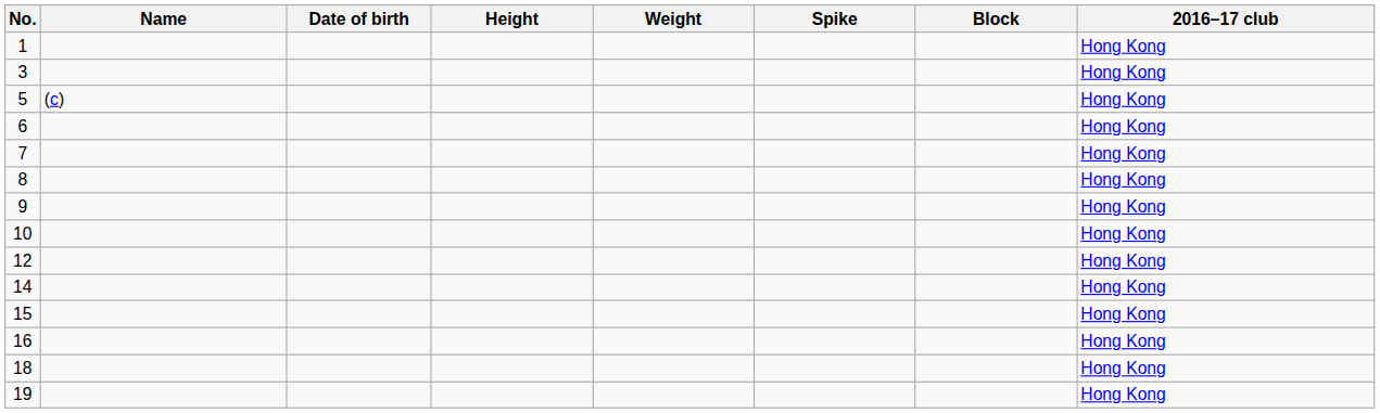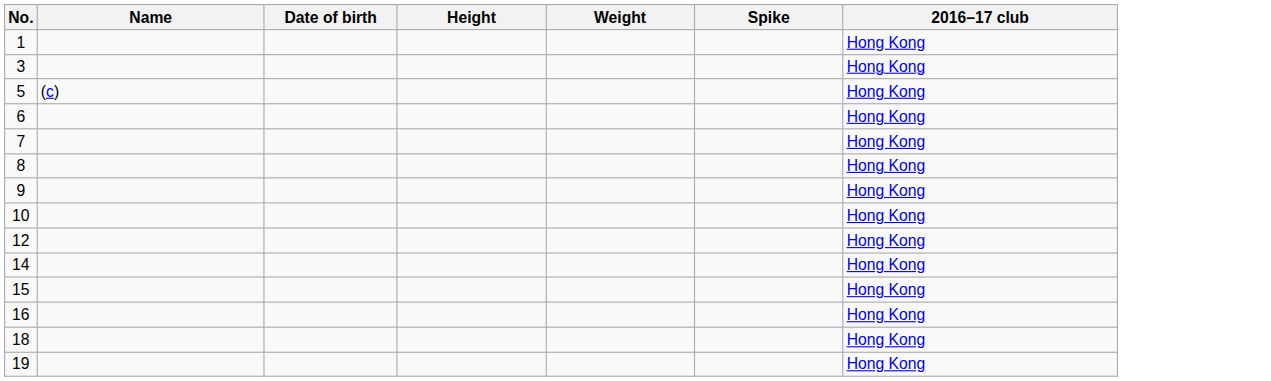- column: Block
